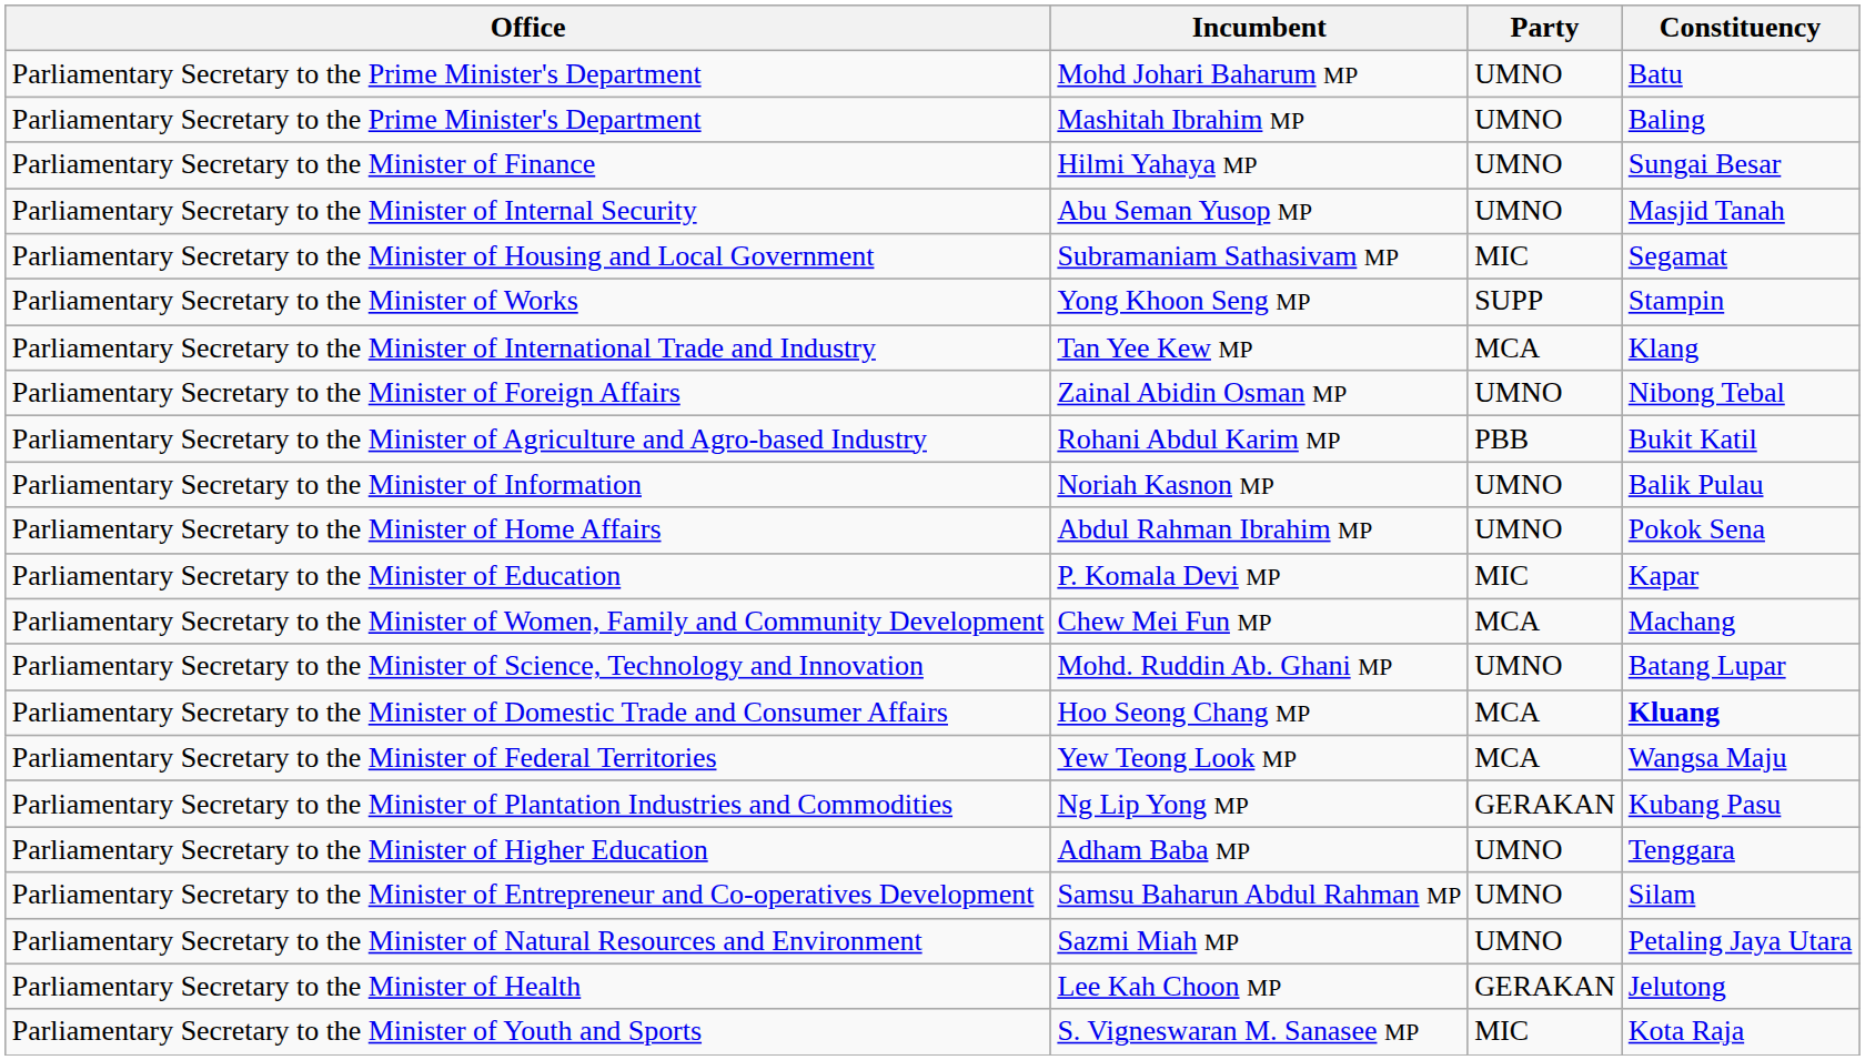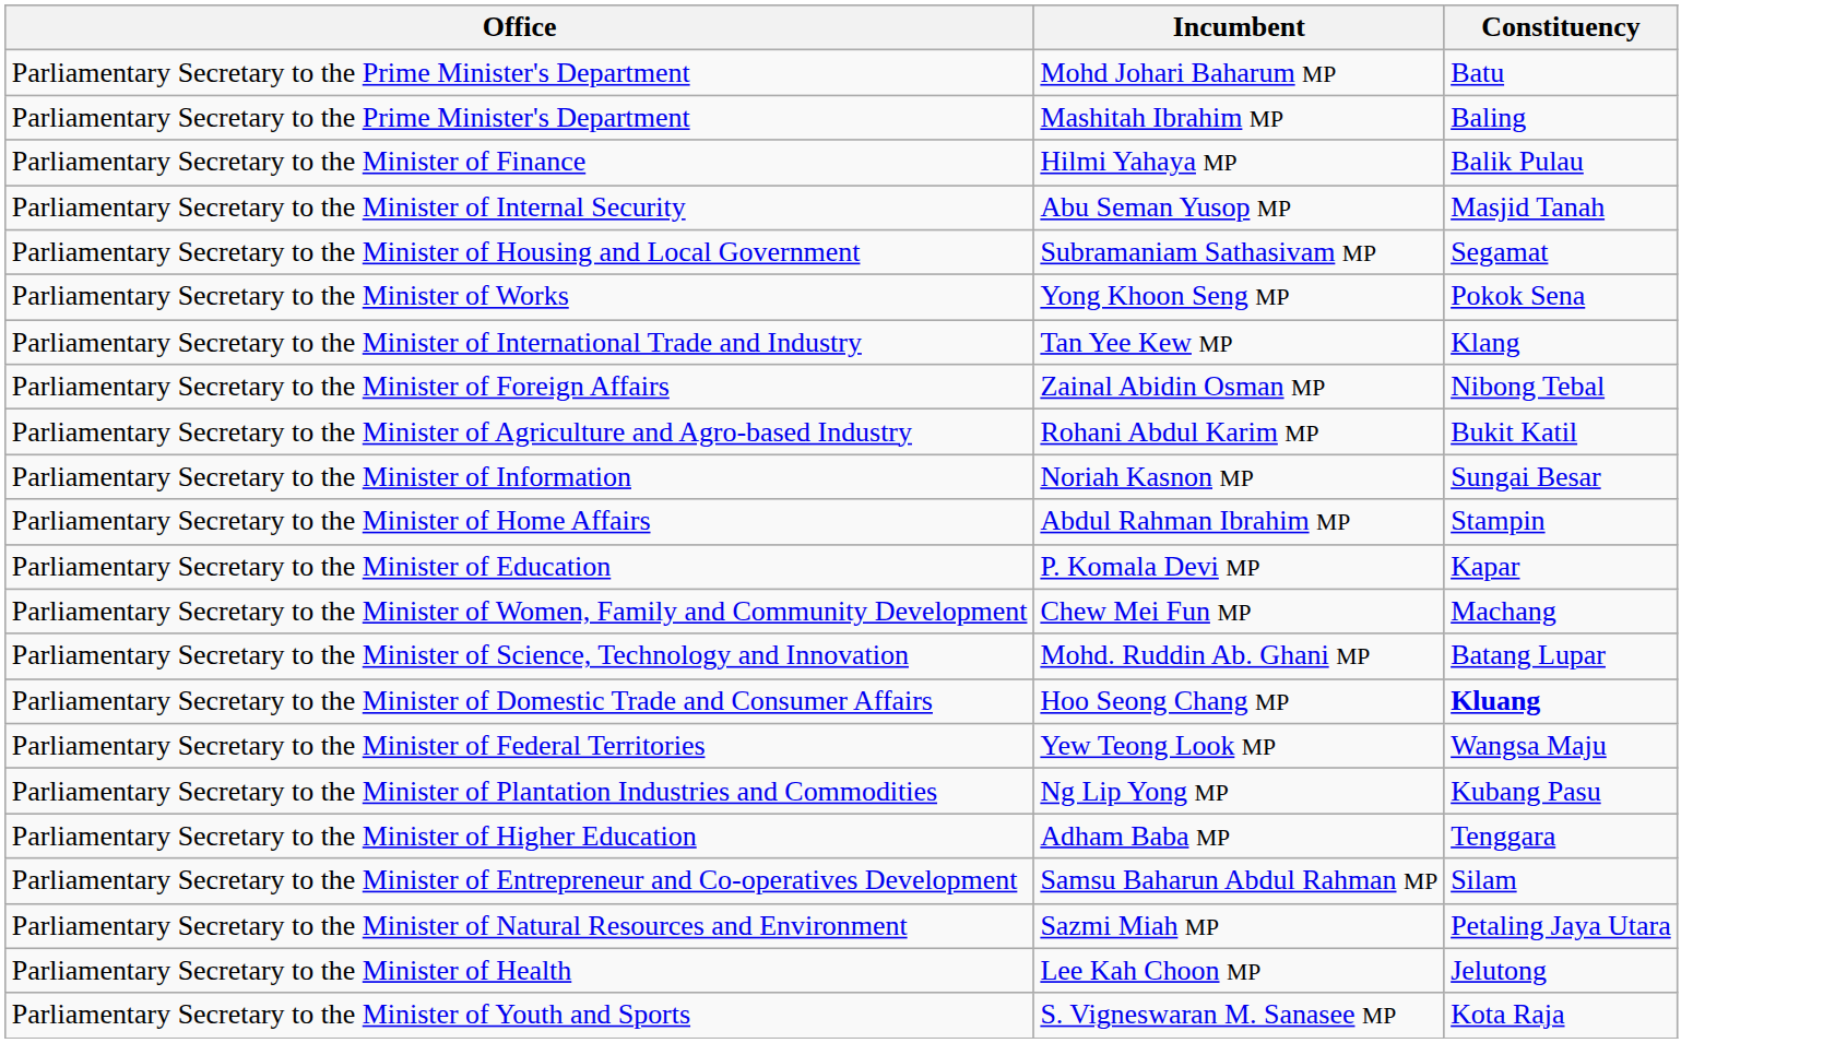- column: Party | UMNO | UMNO | UMNO | UMNO | MIC | SUPP | MCA | UMNO | PBB | UMNO | UMNO | MIC | MCA | UMNO | MCA | MCA | GERAKAN | UMNO | UMNO | UMNO | GERAKAN | MIC
Hilmi Yahaya MP | Constituency: Sungai Besar -> Balik Pulau
Yong Khoon Seng MP | Constituency: Stampin -> Pokok Sena
Noriah Kasnon MP | Constituency: Balik Pulau -> Sungai Besar
Abdul Rahman Ibrahim MP | Constituency: Pokok Sena -> Stampin
